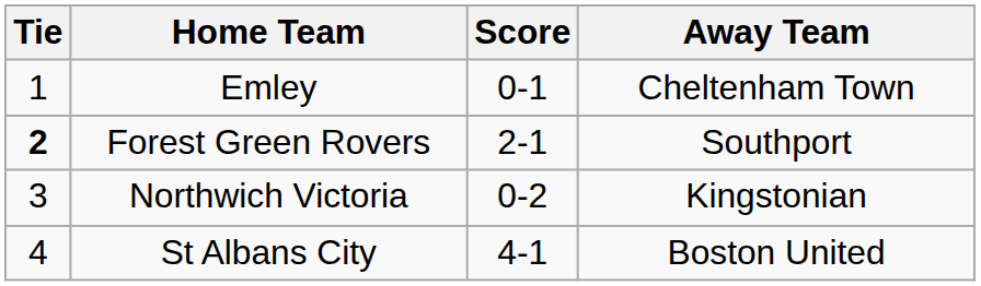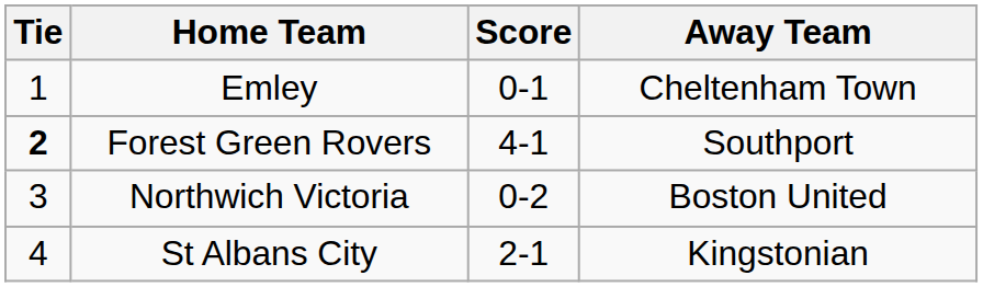Forest Green Rovers | Score: 2-1 -> 4-1
Northwich Victoria | Away Team: Kingstonian -> Boston United
St Albans City | Score: 4-1 -> 2-1
St Albans City | Away Team: Boston United -> Kingstonian
